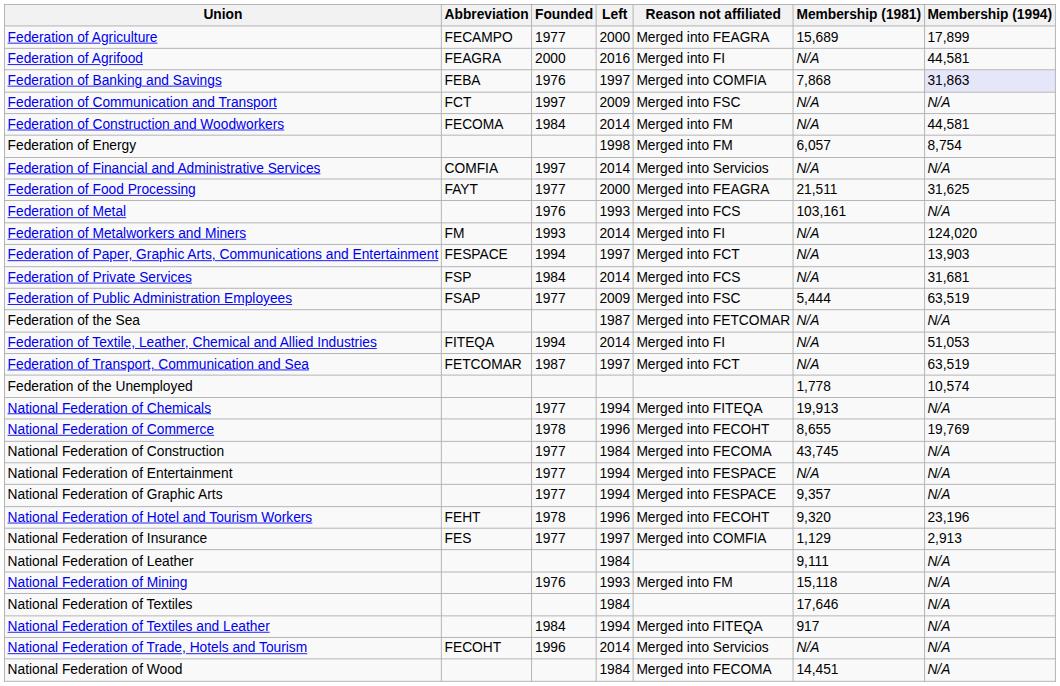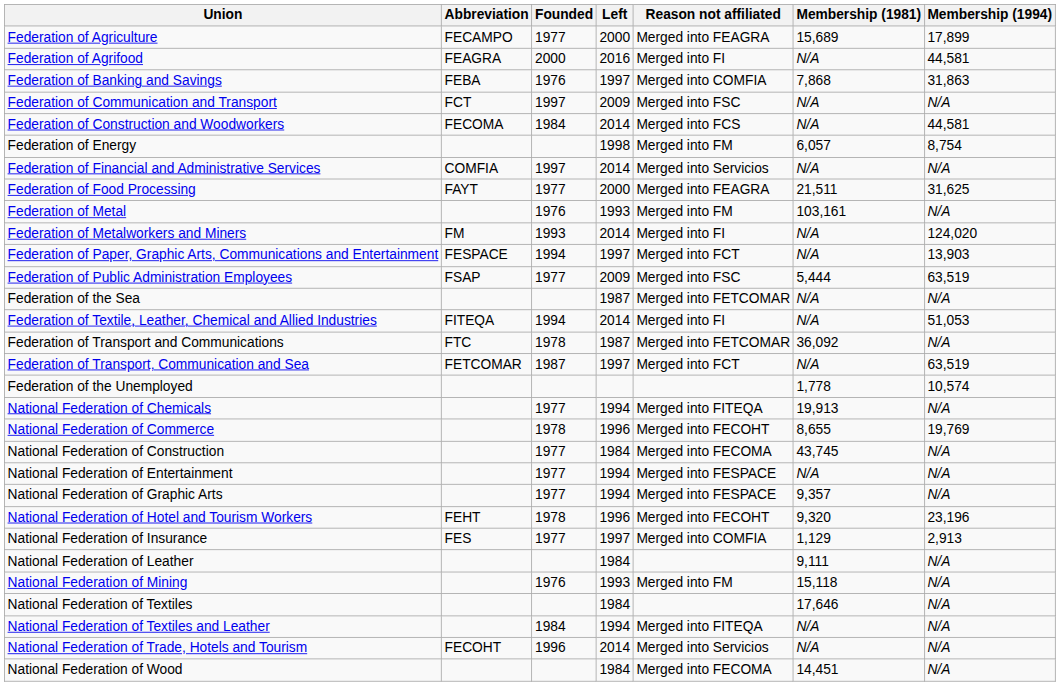Federation of Banking and Savings | Membership (1994): lavender background -> no background
Federation of Construction and Woodworkers | Reason not affiliated: Merged into FM -> Merged into FCS
Federation of Metal | Reason not affiliated: Merged into FCS -> Merged into FM
- row: Federation of Private Services | FSP | 1984 | 2014 | Merged into FCS | N/A | 31,681
+ row: Federation of Transport and Communications | FTC | 1978 | 1987 | Merged into FETCOMAR | 36,092 | N/A
National Federation of Textiles and Leather | Membership (1981): 917 -> N/A
